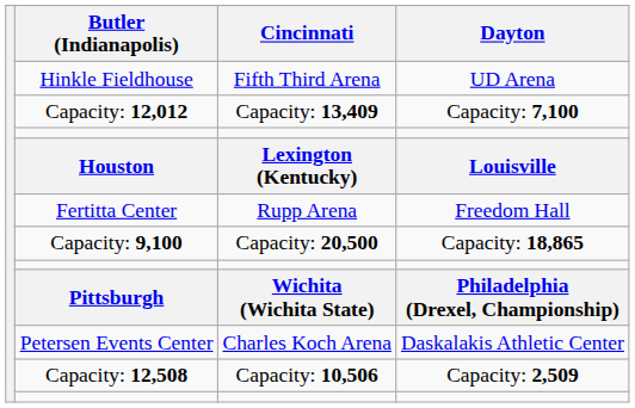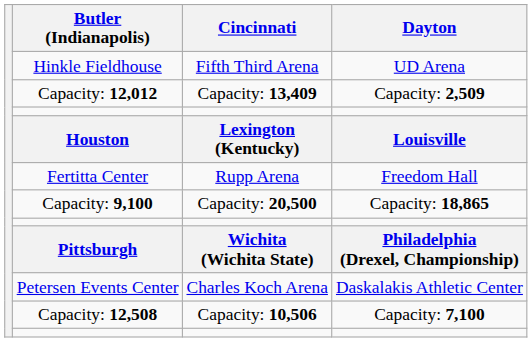Capacity: 12,012 | Dayton: Capacity: 7,100 -> Capacity: 2,509
Capacity: 12,508 | Dayton: Capacity: 2,509 -> Capacity: 7,100
